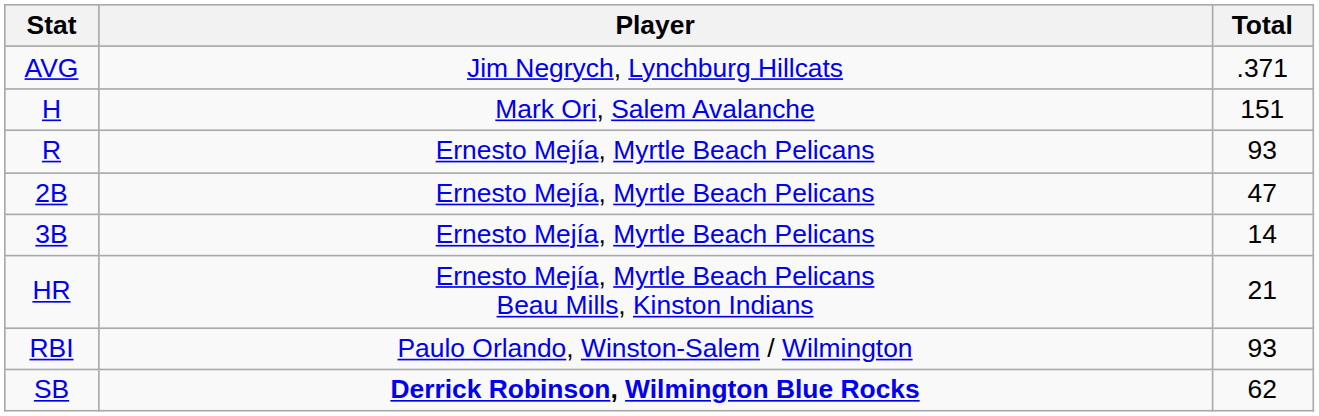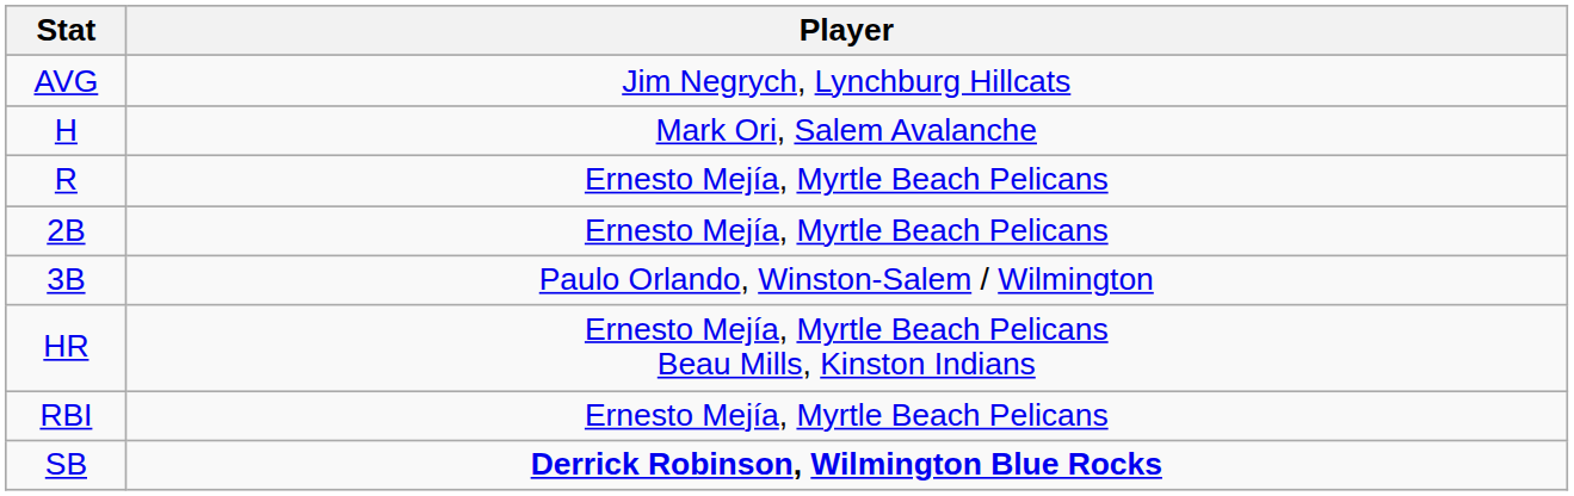- column: Total | .371 | 151 | 93 | 47 | 14 | 21 | 93 | 62
3B | Player: Ernesto Mejía, Myrtle Beach Pelicans -> Paulo Orlando, Winston-Salem / Wilmington
RBI | Player: Paulo Orlando, Winston-Salem / Wilmington -> Ernesto Mejía, Myrtle Beach Pelicans
